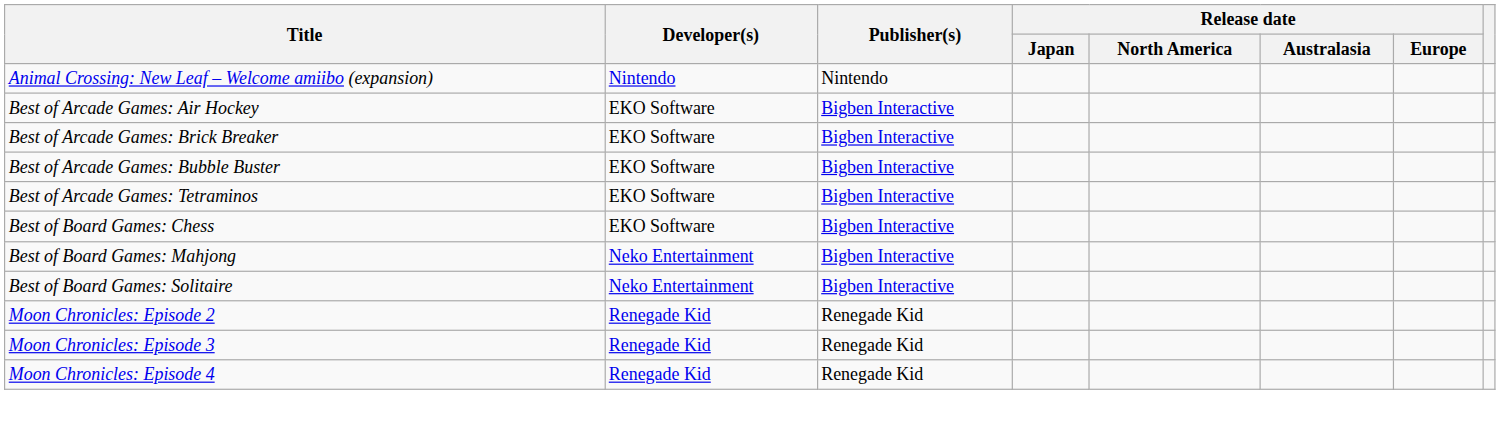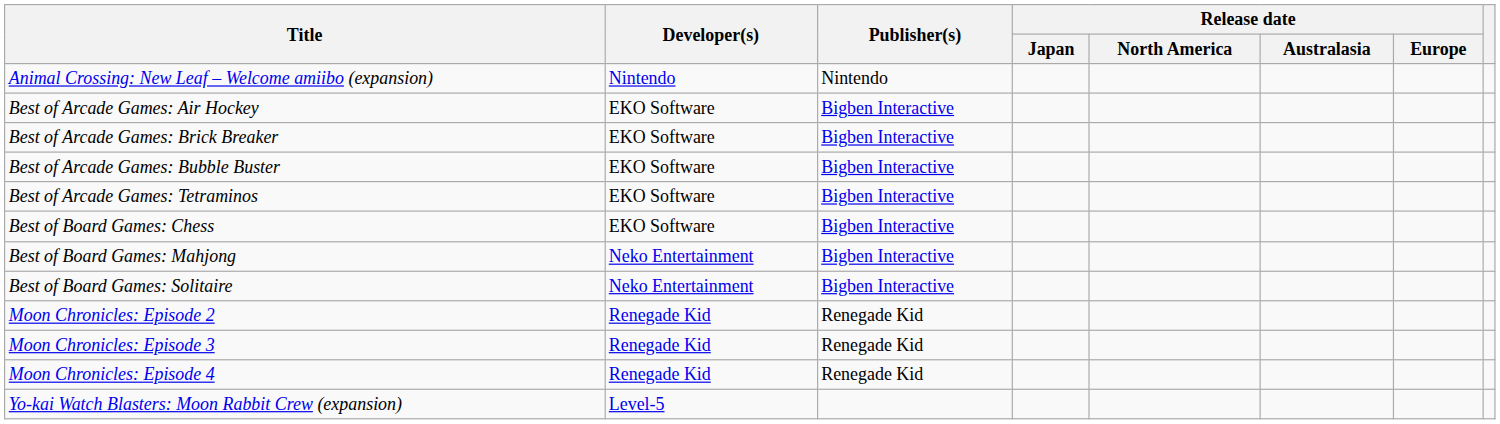+ row: Yo-kai Watch Blasters: Moon Rabbit Crew (expansion) | Level-5
